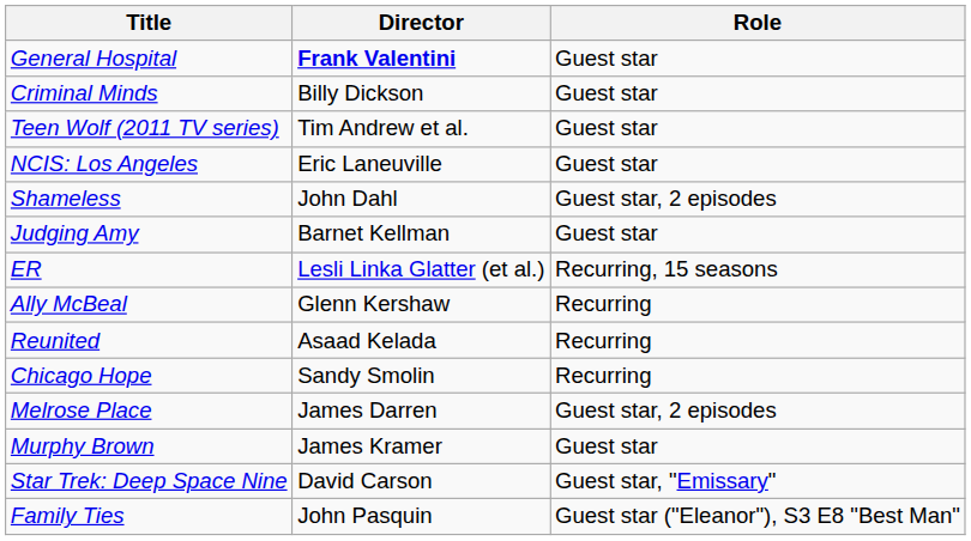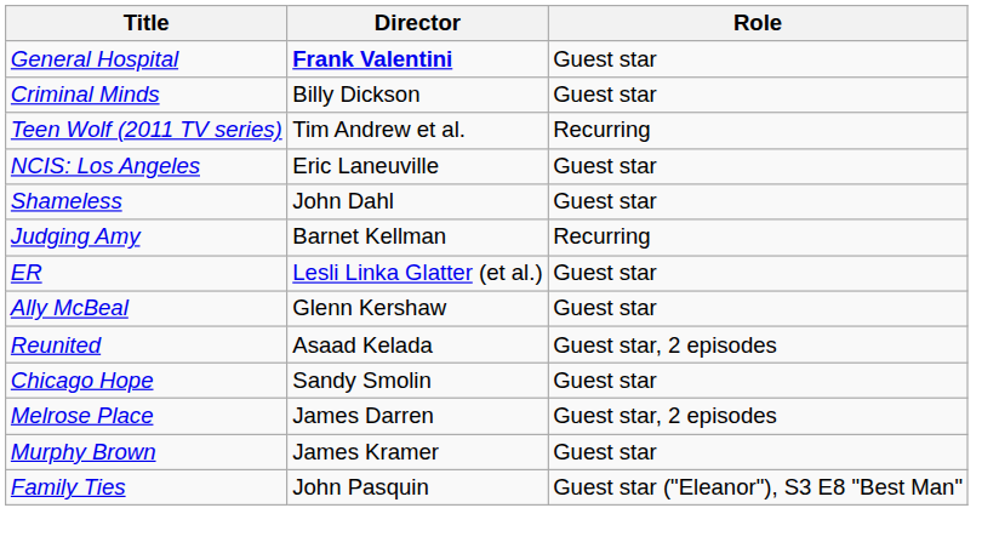Teen Wolf (2011 TV series) | Role: Guest star -> Recurring
Shameless | Role: Guest star, 2 episodes -> Guest star
Judging Amy | Role: Guest star -> Recurring
ER | Role: Recurring, 15 seasons -> Guest star
Ally McBeal | Role: Recurring -> Guest star
Reunited | Role: Recurring -> Guest star, 2 episodes
Chicago Hope | Role: Recurring -> Guest star
- row: Star Trek: Deep Space Nine | David Carson | Guest star, "Emissary"
